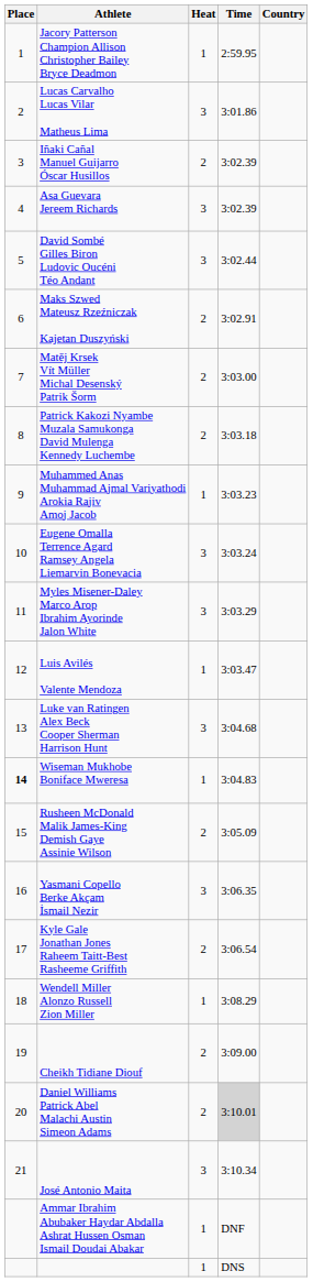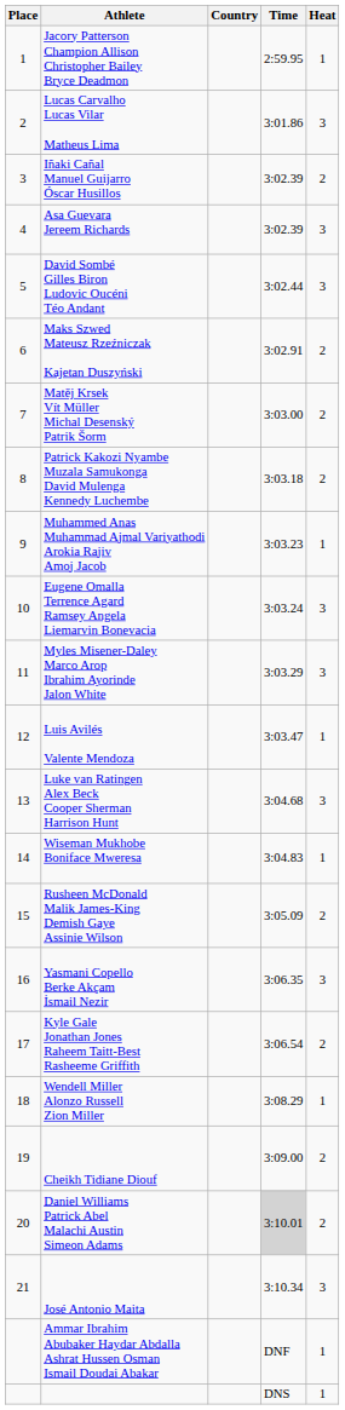columns swapped: Country <-> Heat
Wiseman Mukhobe Boniface Mweresa | Place: bold -> normal
